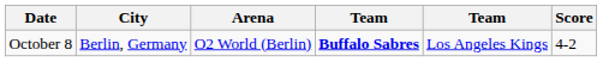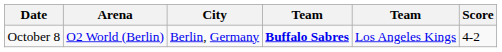columns swapped: City <-> Arena
